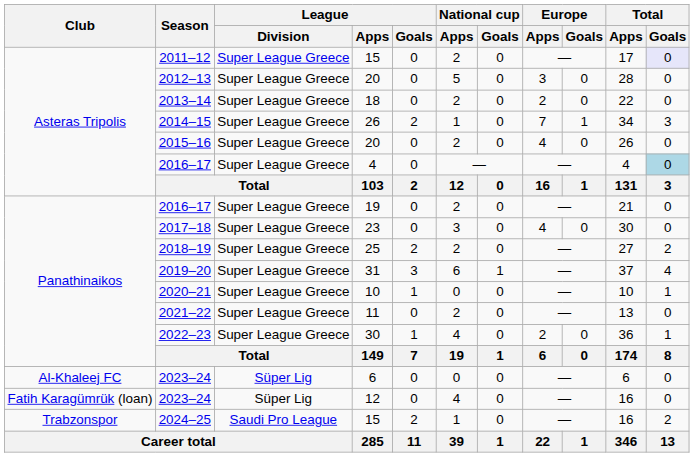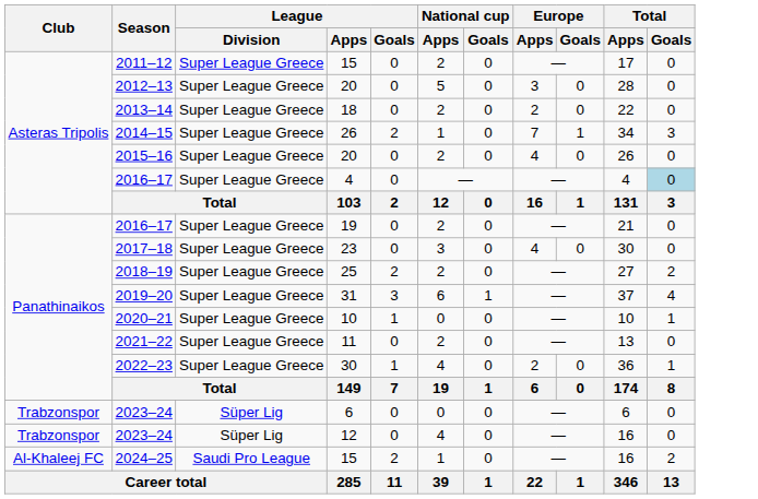2011–12 | Total / Goals: lavender background -> no background
2023–24 / 6 | Club: Al-Khaleej FC -> Trabzonspor
2023–24 / 12 | Club: Fatih Karagümrük (loan) -> Trabzonspor
2024–25 | Club: Trabzonspor -> Al-Khaleej FC
